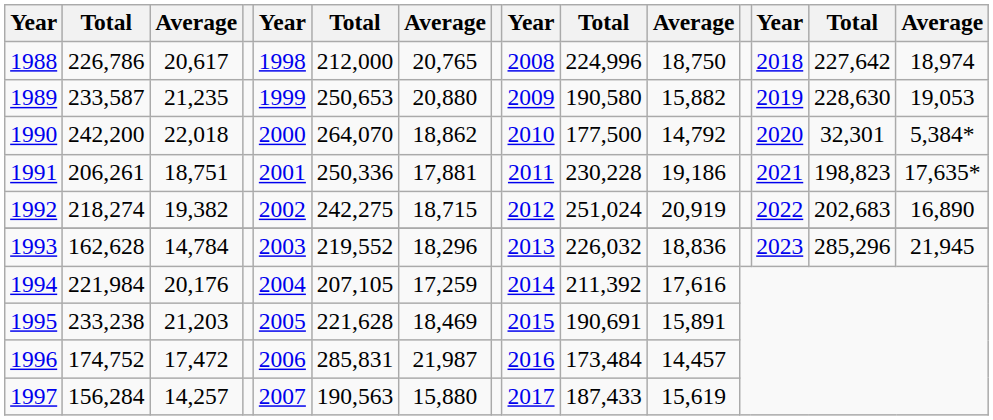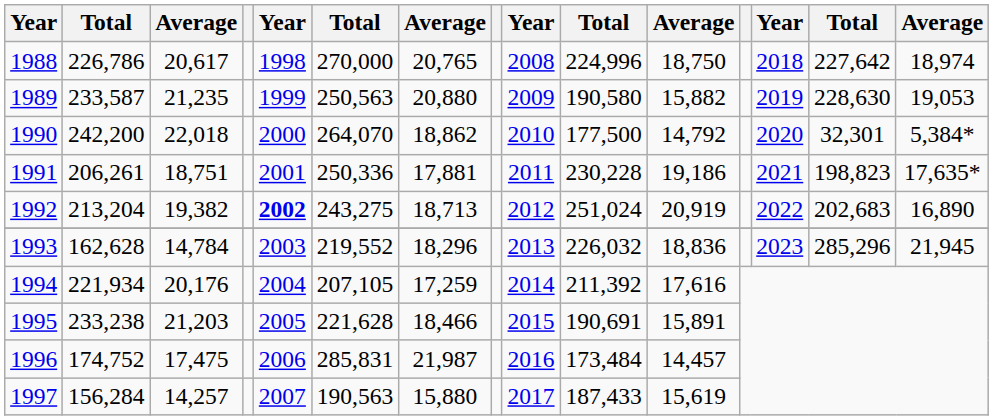1988 | column 6: 212,000 -> 270,000
1989 | column 6: 250,653 -> 250,563
1992 | column 2: 218,274 -> 213,204
1992 | column 5: normal -> bold
1992 | column 6: 242,275 -> 243,275
1992 | column 7: 18,715 -> 18,713
1994 | column 2: 221,984 -> 221,934
1995 | column 7: 18,469 -> 18,466
1996 | column 3: 17,472 -> 17,475
